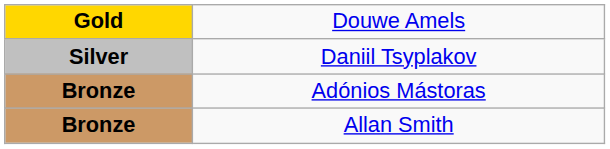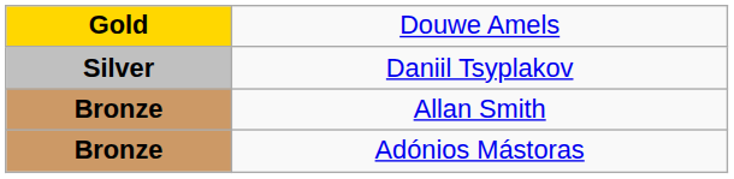rows swapped: Adónios Mástoras <-> Allan Smith
